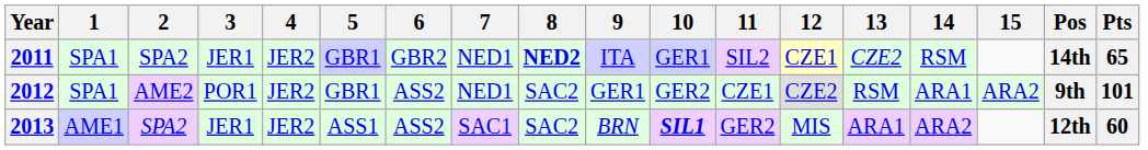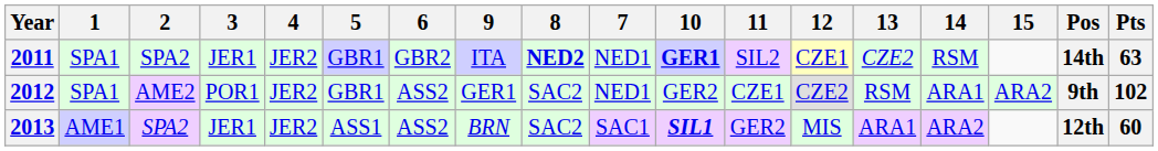columns swapped: 7 <-> 9
2011 | 10: normal -> bold
2011 | Pts: 65 -> 63
2012 | Pts: 101 -> 102
